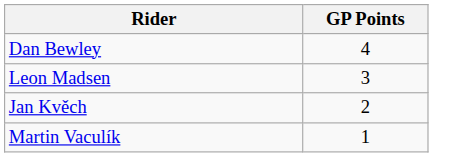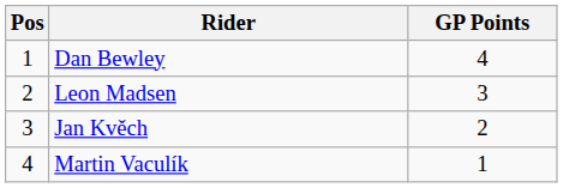+ column: Pos | 1 | 2 | 3 | 4
